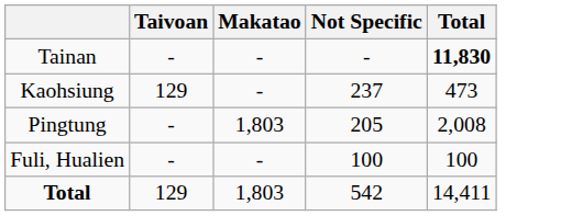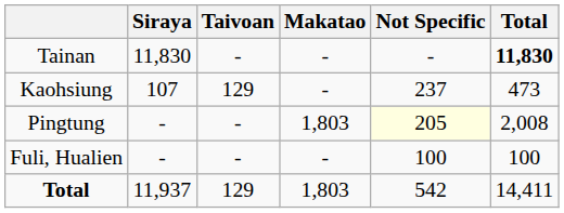+ column: Siraya | 11,830 | 107 | - | - | 11,937
Pingtung | Not Specific: no background -> lightyellow background
